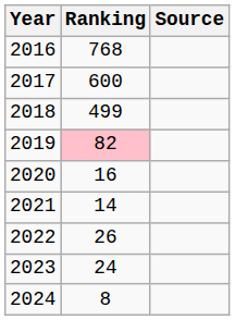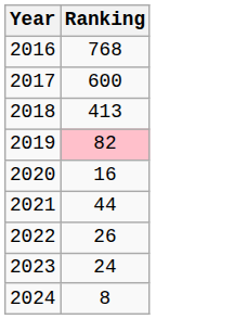- column: Source
2018 | Ranking: 499 -> 413
2021 | Ranking: 14 -> 44
